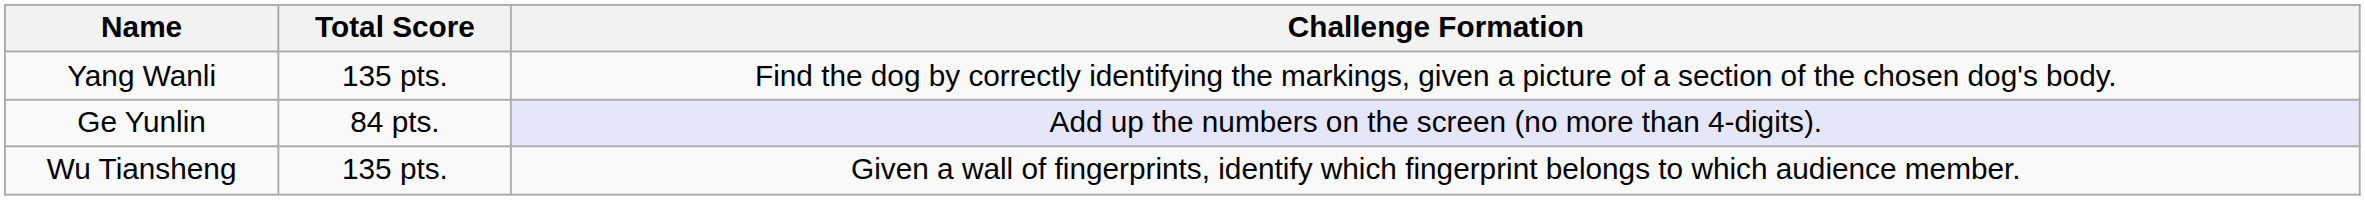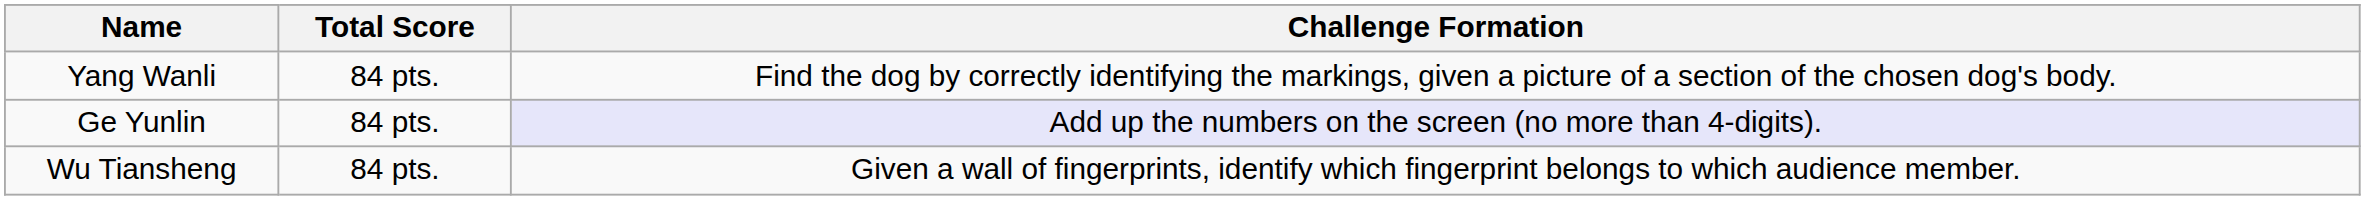Yang Wanli | Total Score: 135 pts. -> 84 pts.
Wu Tiansheng | Total Score: 135 pts. -> 84 pts.
